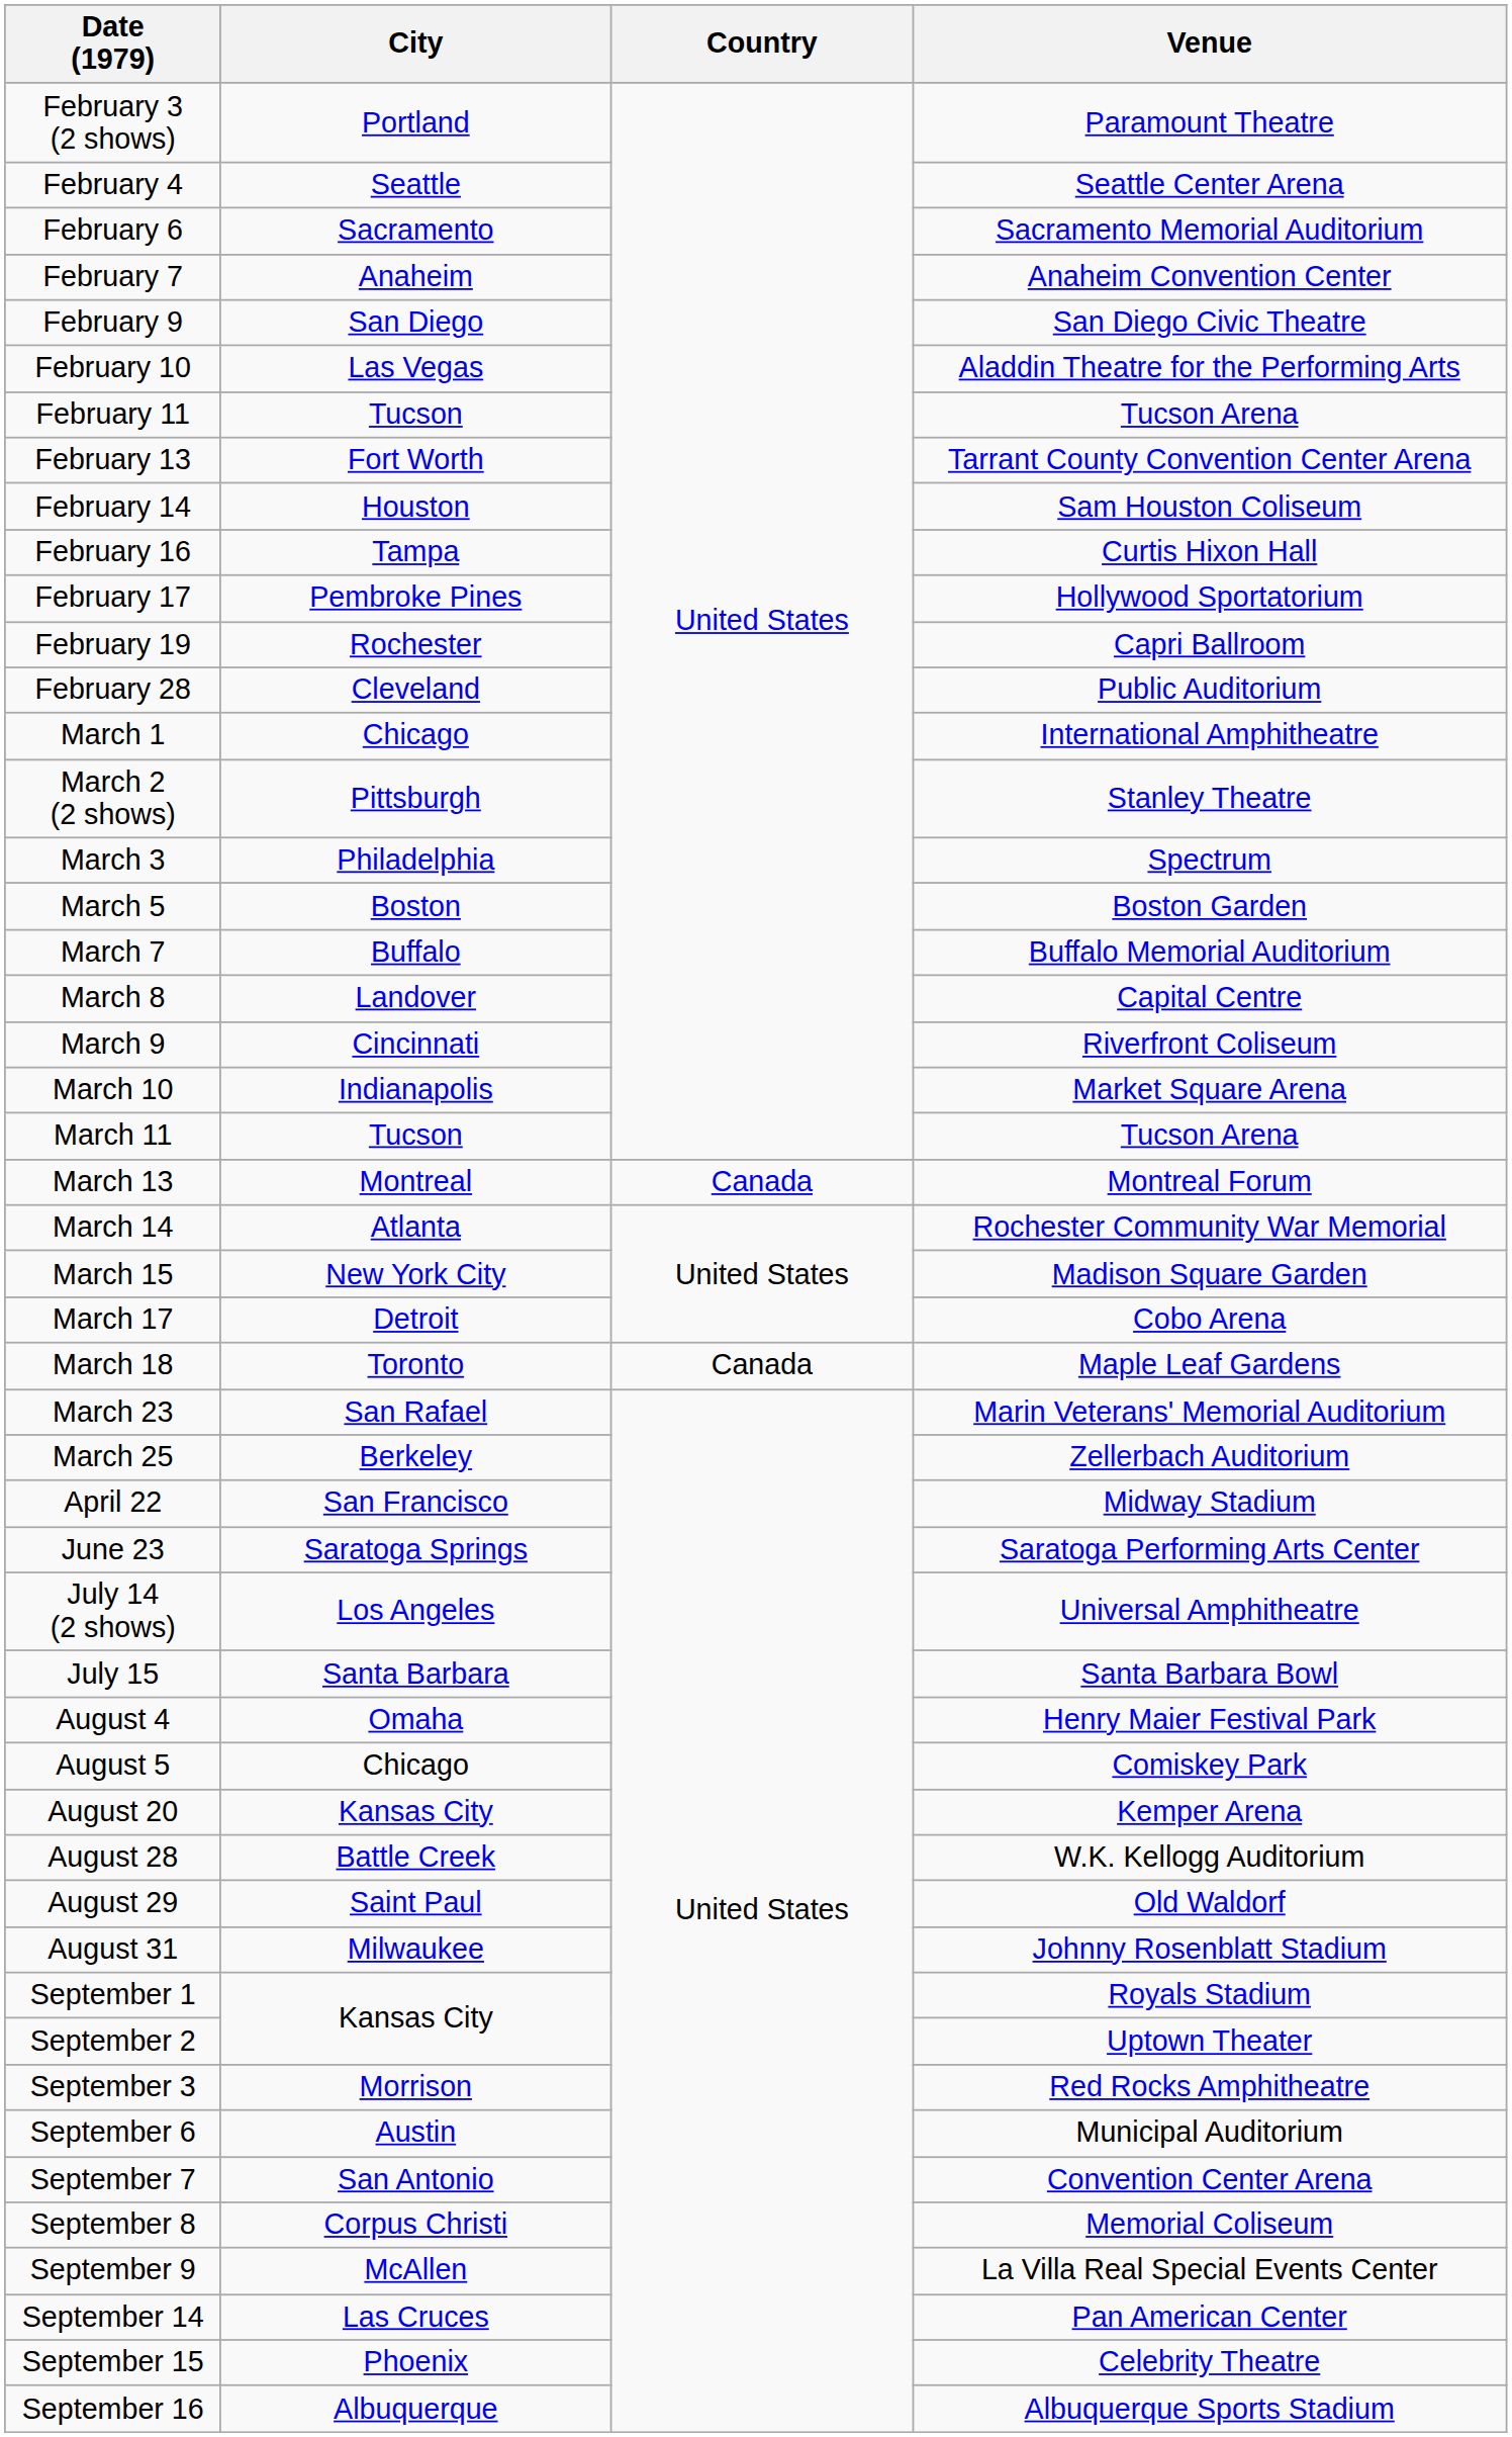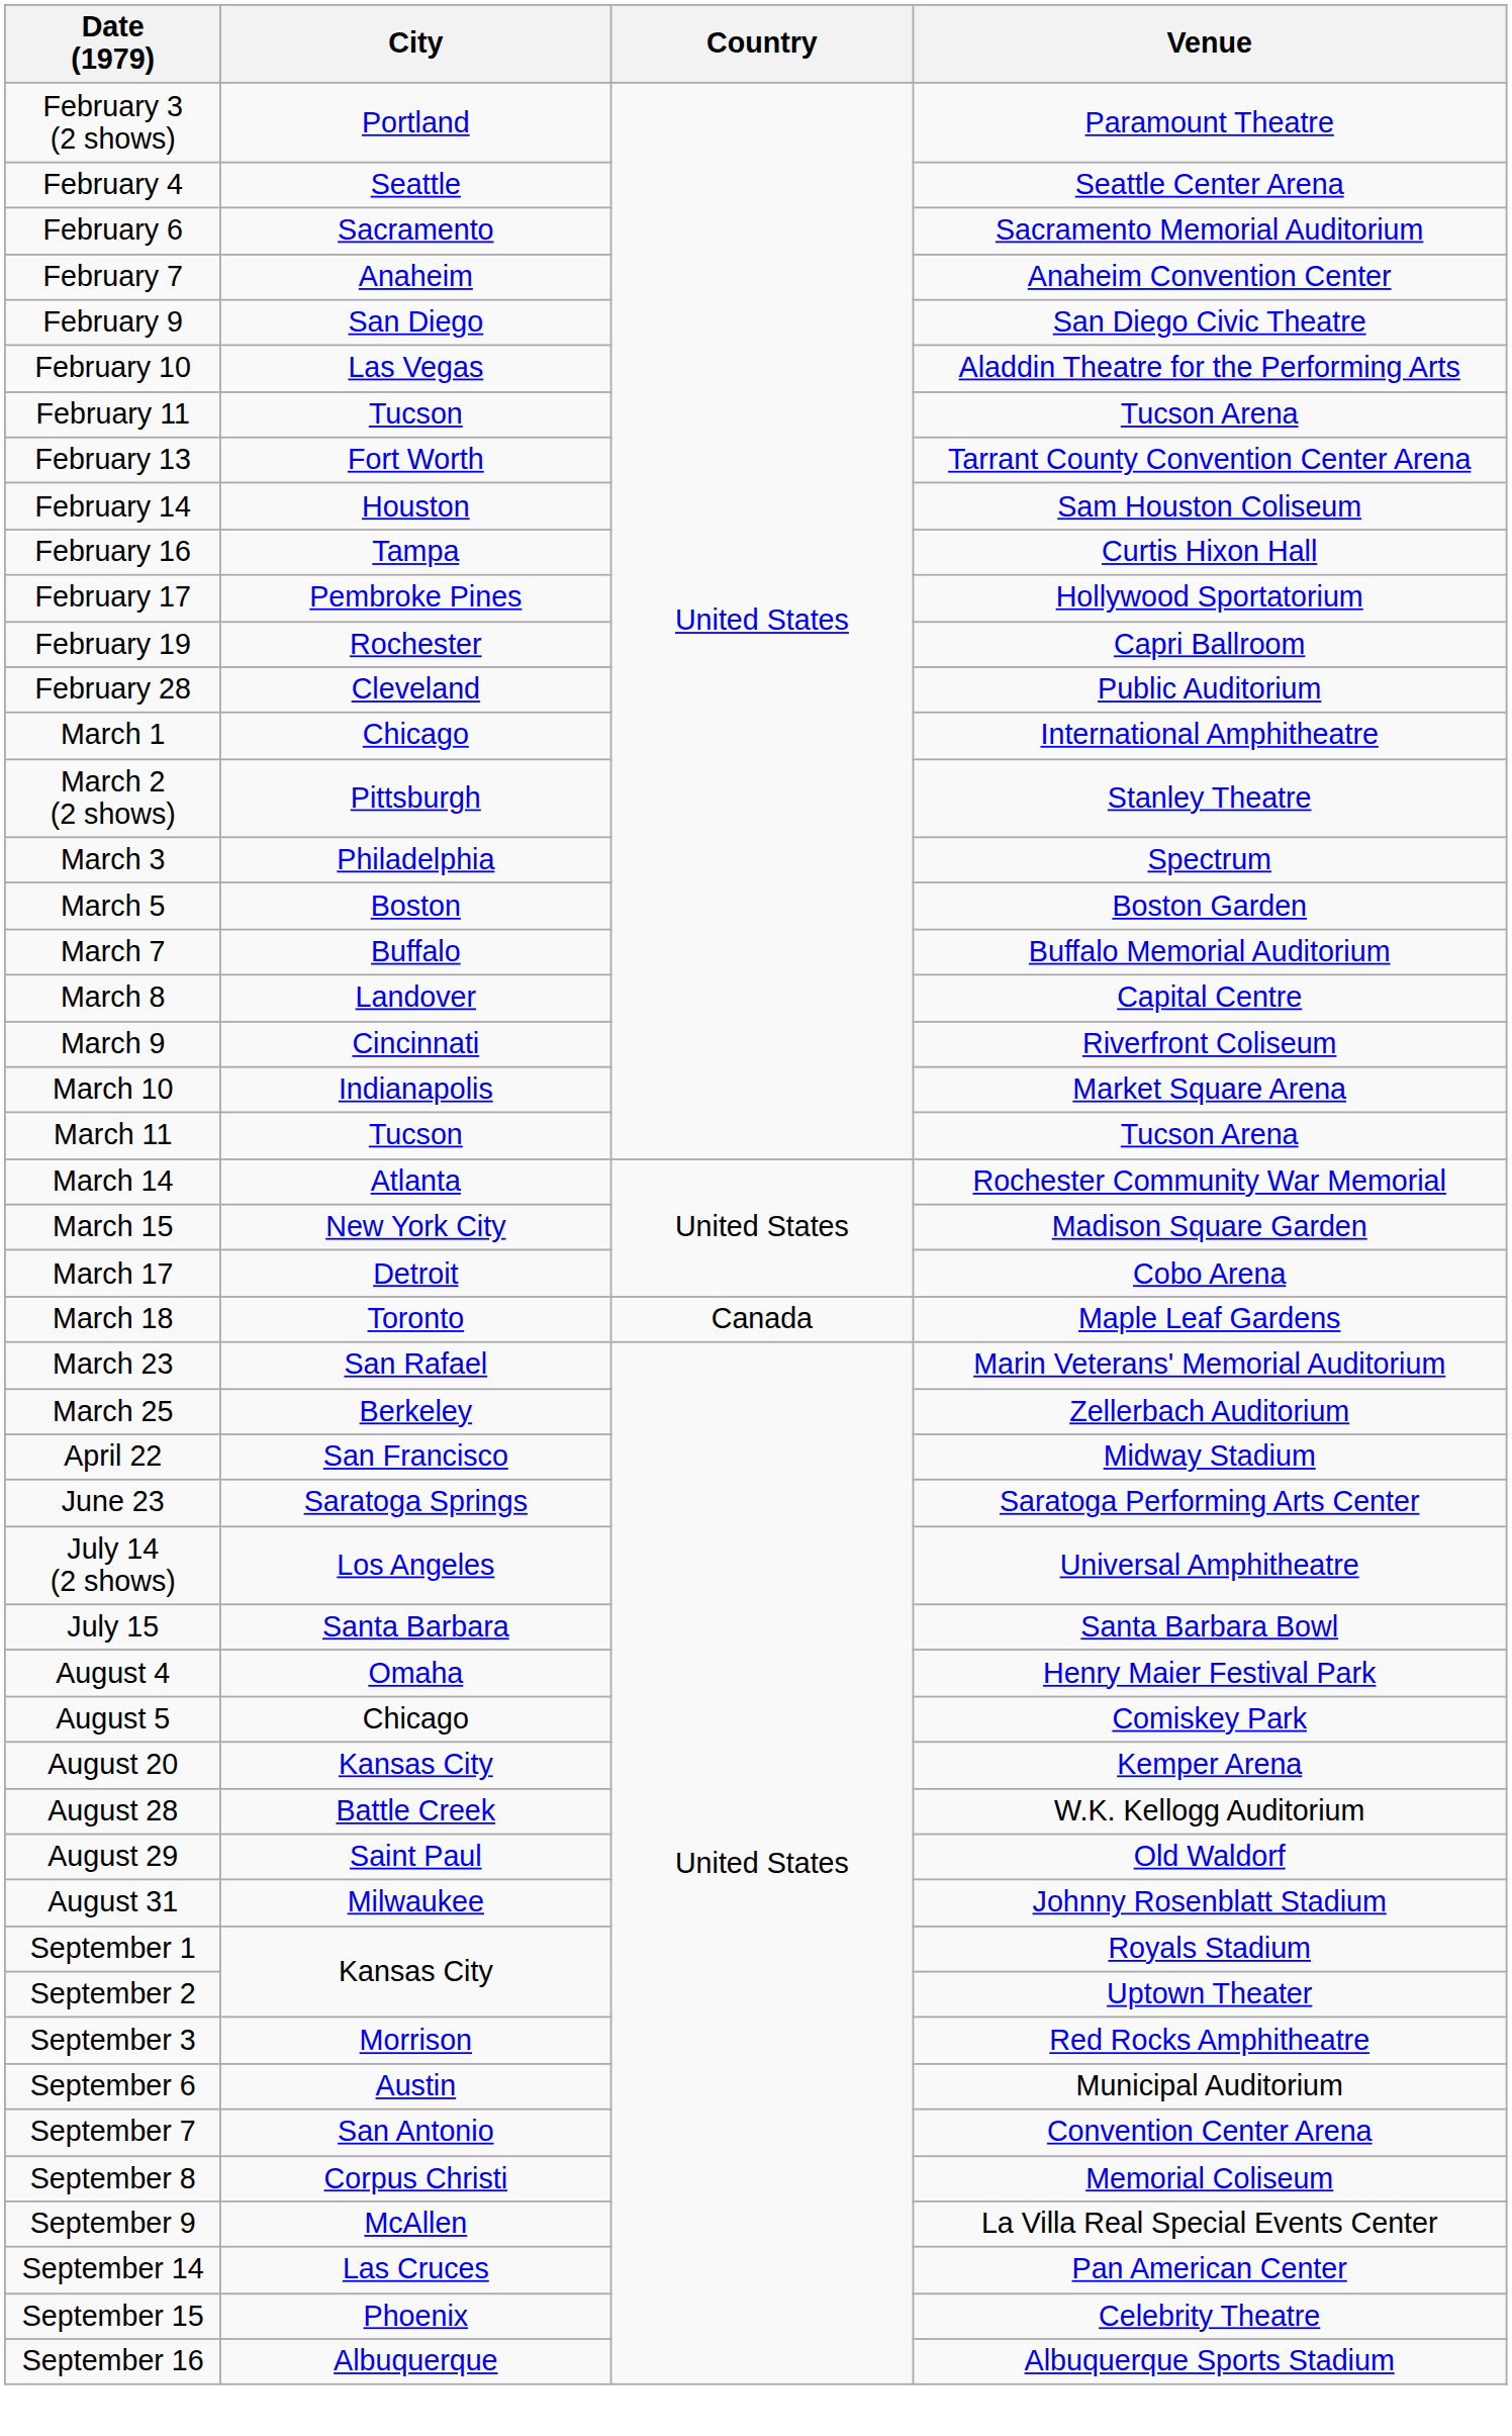- row: March 13 | Montreal | Canada | Montreal Forum
